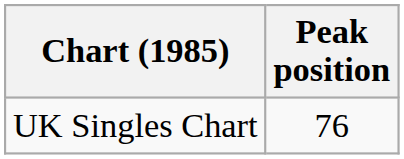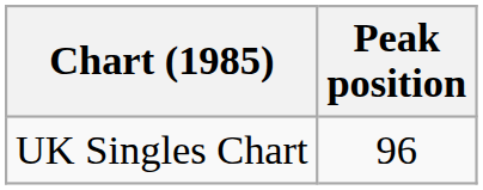UK Singles Chart | Peak position: 76 -> 96
